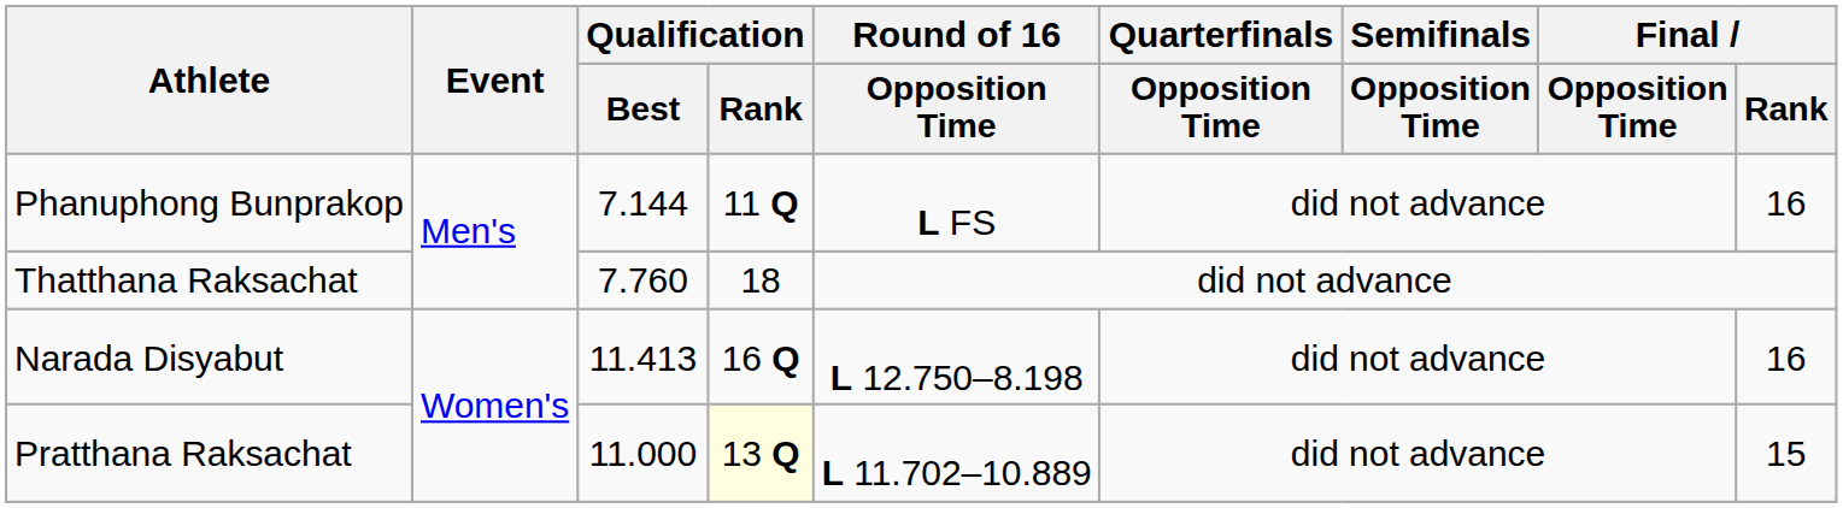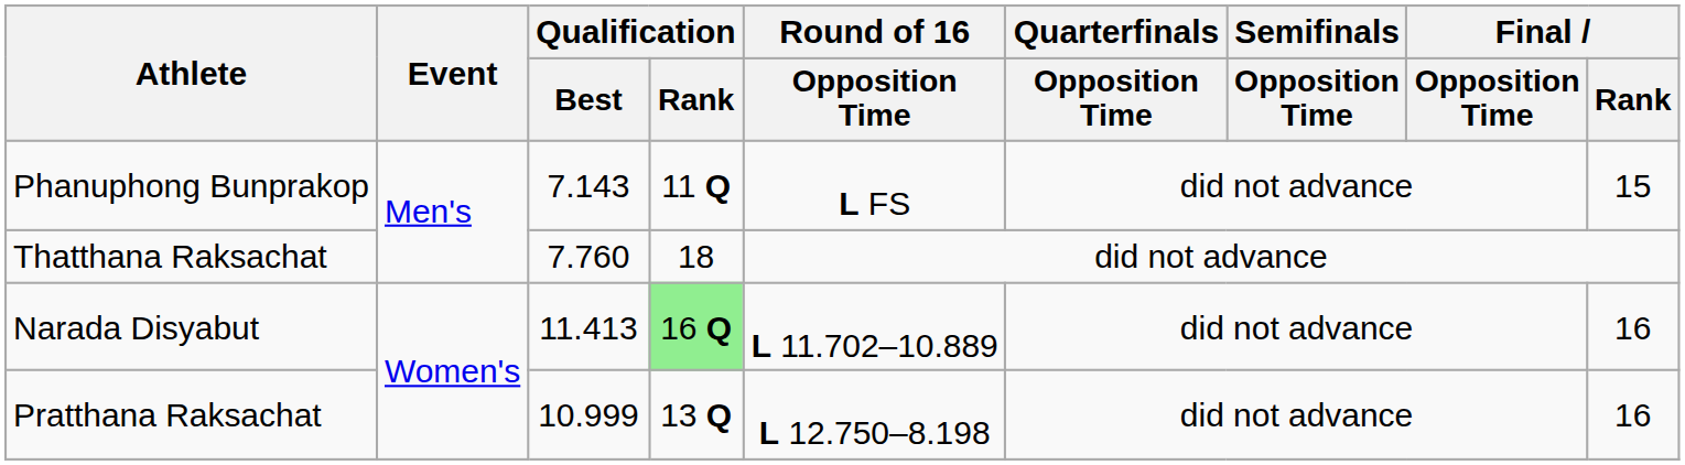Phanuphong Bunprakop | Qualification / Best: 7.144 -> 7.143
Phanuphong Bunprakop | Final / Rank: 16 -> 15
Narada Disyabut | Qualification / Rank: no background -> lightgreen background
Narada Disyabut | Round of 16 / Opposition Time: L 12.750–8.198 -> L 11.702–10.889
Pratthana Raksachat | Qualification / Best: 11.000 -> 10.999
Pratthana Raksachat | Qualification / Rank: lightyellow background -> no background
Pratthana Raksachat | Round of 16 / Opposition Time: L 11.702–10.889 -> L 12.750–8.198
Pratthana Raksachat | Final / Rank: 15 -> 16
